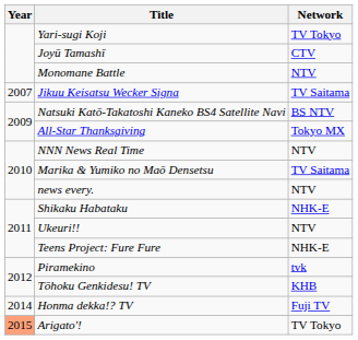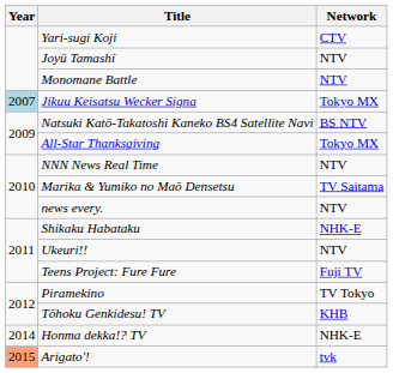Yari-sugi Koji | Network: TV Tokyo -> CTV
Joyū Tamashī | Network: CTV -> NTV
Jikuu Keisatsu Wecker Signa | Year: no background -> lightblue background
Jikuu Keisatsu Wecker Signa | Network: TV Saitama -> Tokyo MX
Teens Project: Fure Fure | Network: NHK-E -> Fuji TV
Piramekino | Network: tvk -> TV Tokyo
Honma dekka!? TV | Network: Fuji TV -> NHK-E
Arigato'! | Network: TV Tokyo -> tvk
